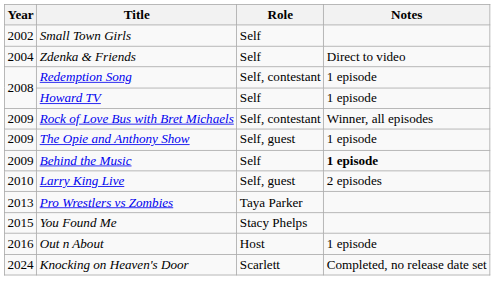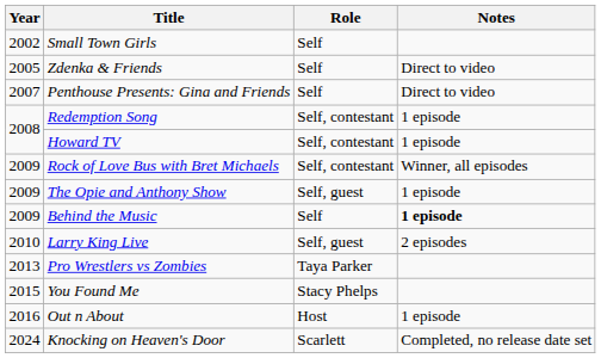Zdenka & Friends | Year: 2004 -> 2005
+ row: 2007 | Penthouse Presents: Gina and Friends | Self | Direct to video
Howard TV | Role: Self -> Self, contestant
